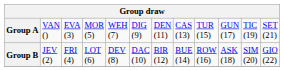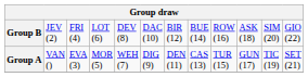rows swapped: Group A <-> Group B
